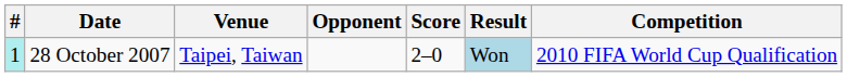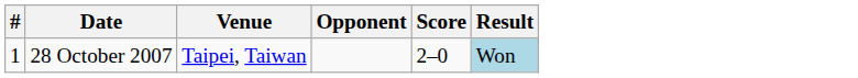- column: Competition | 2010 FIFA World Cup Qualification
28 October 2007 | #: paleturquoise background -> no background
